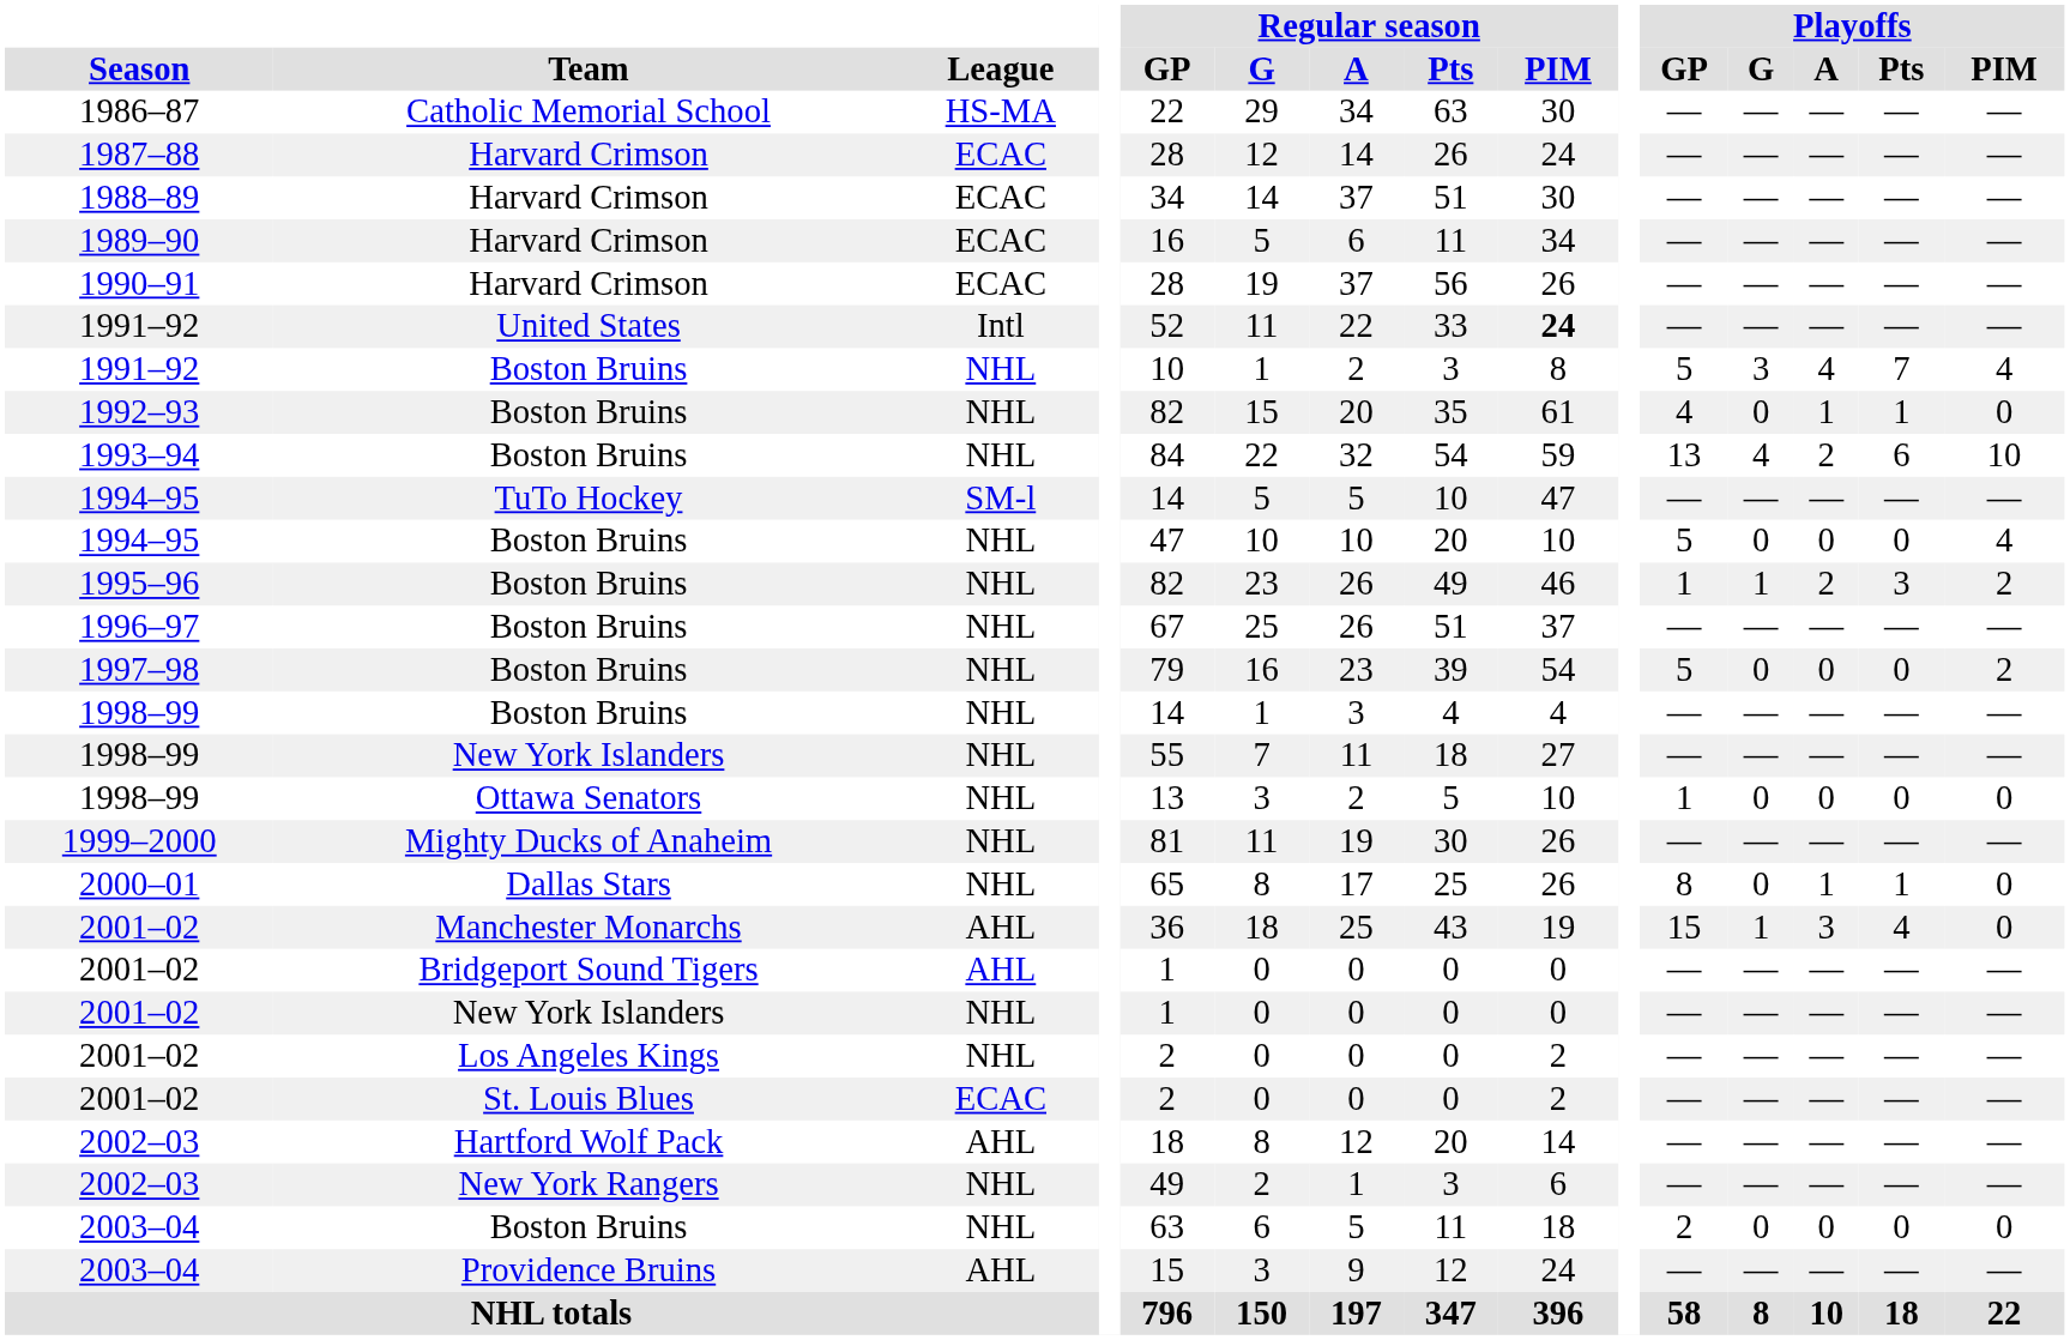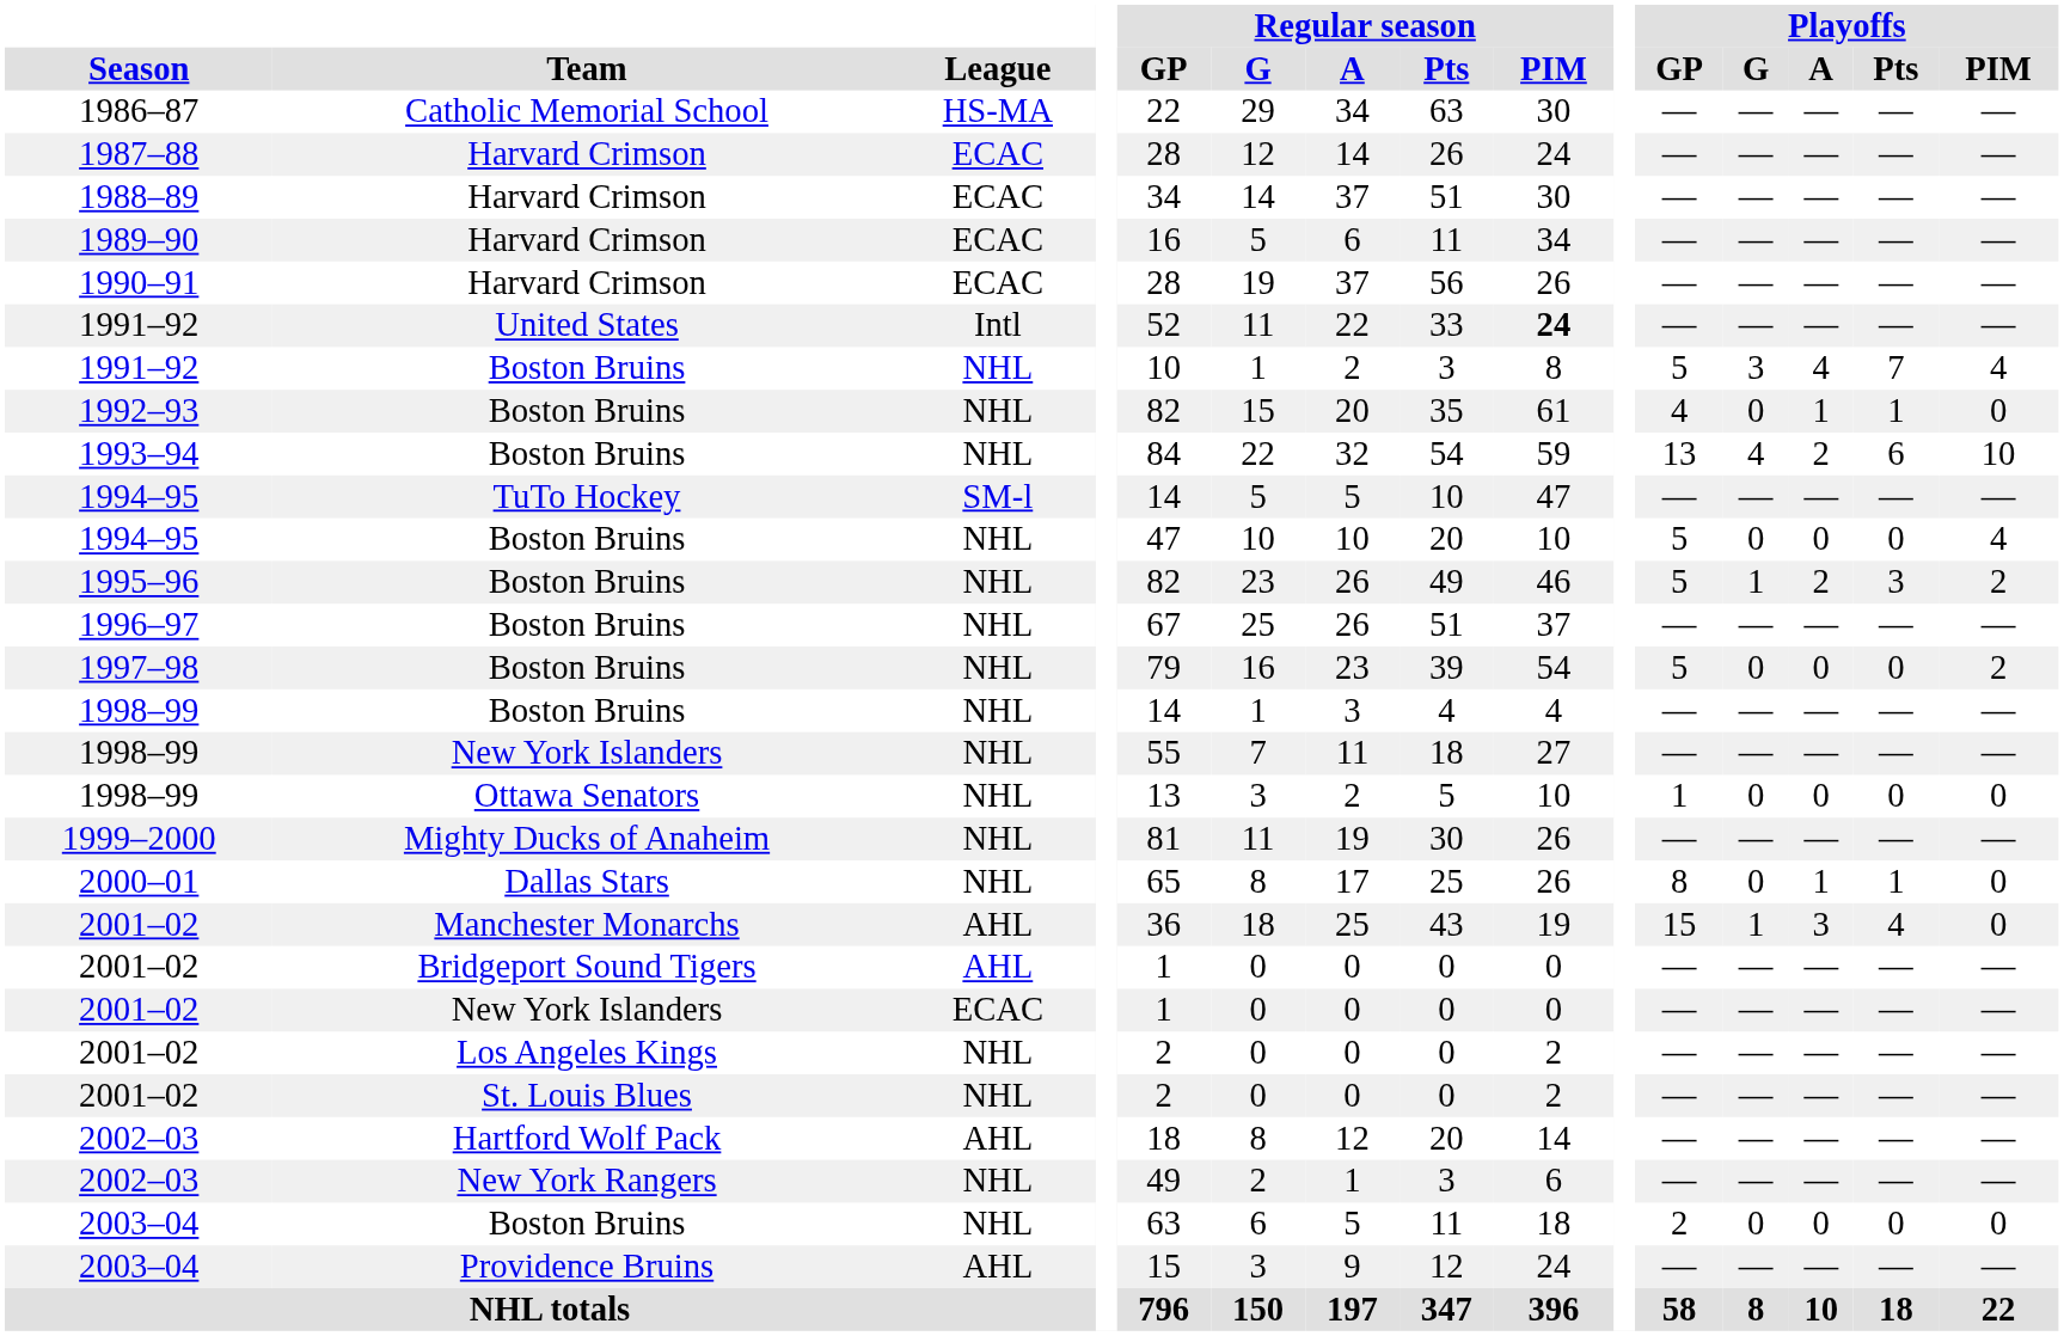1995–96 | Playoffs / GP: 1 -> 5
2001–02 / New York Islanders | League: NHL -> ECAC
2001–02 / St. Louis Blues | League: ECAC -> NHL
